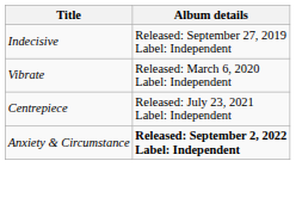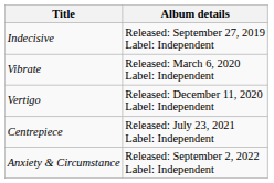+ row: Vertigo | Released: December 11, 2020 Label: Independent
Anxiety & Circumstance | Album details: bold -> normal
